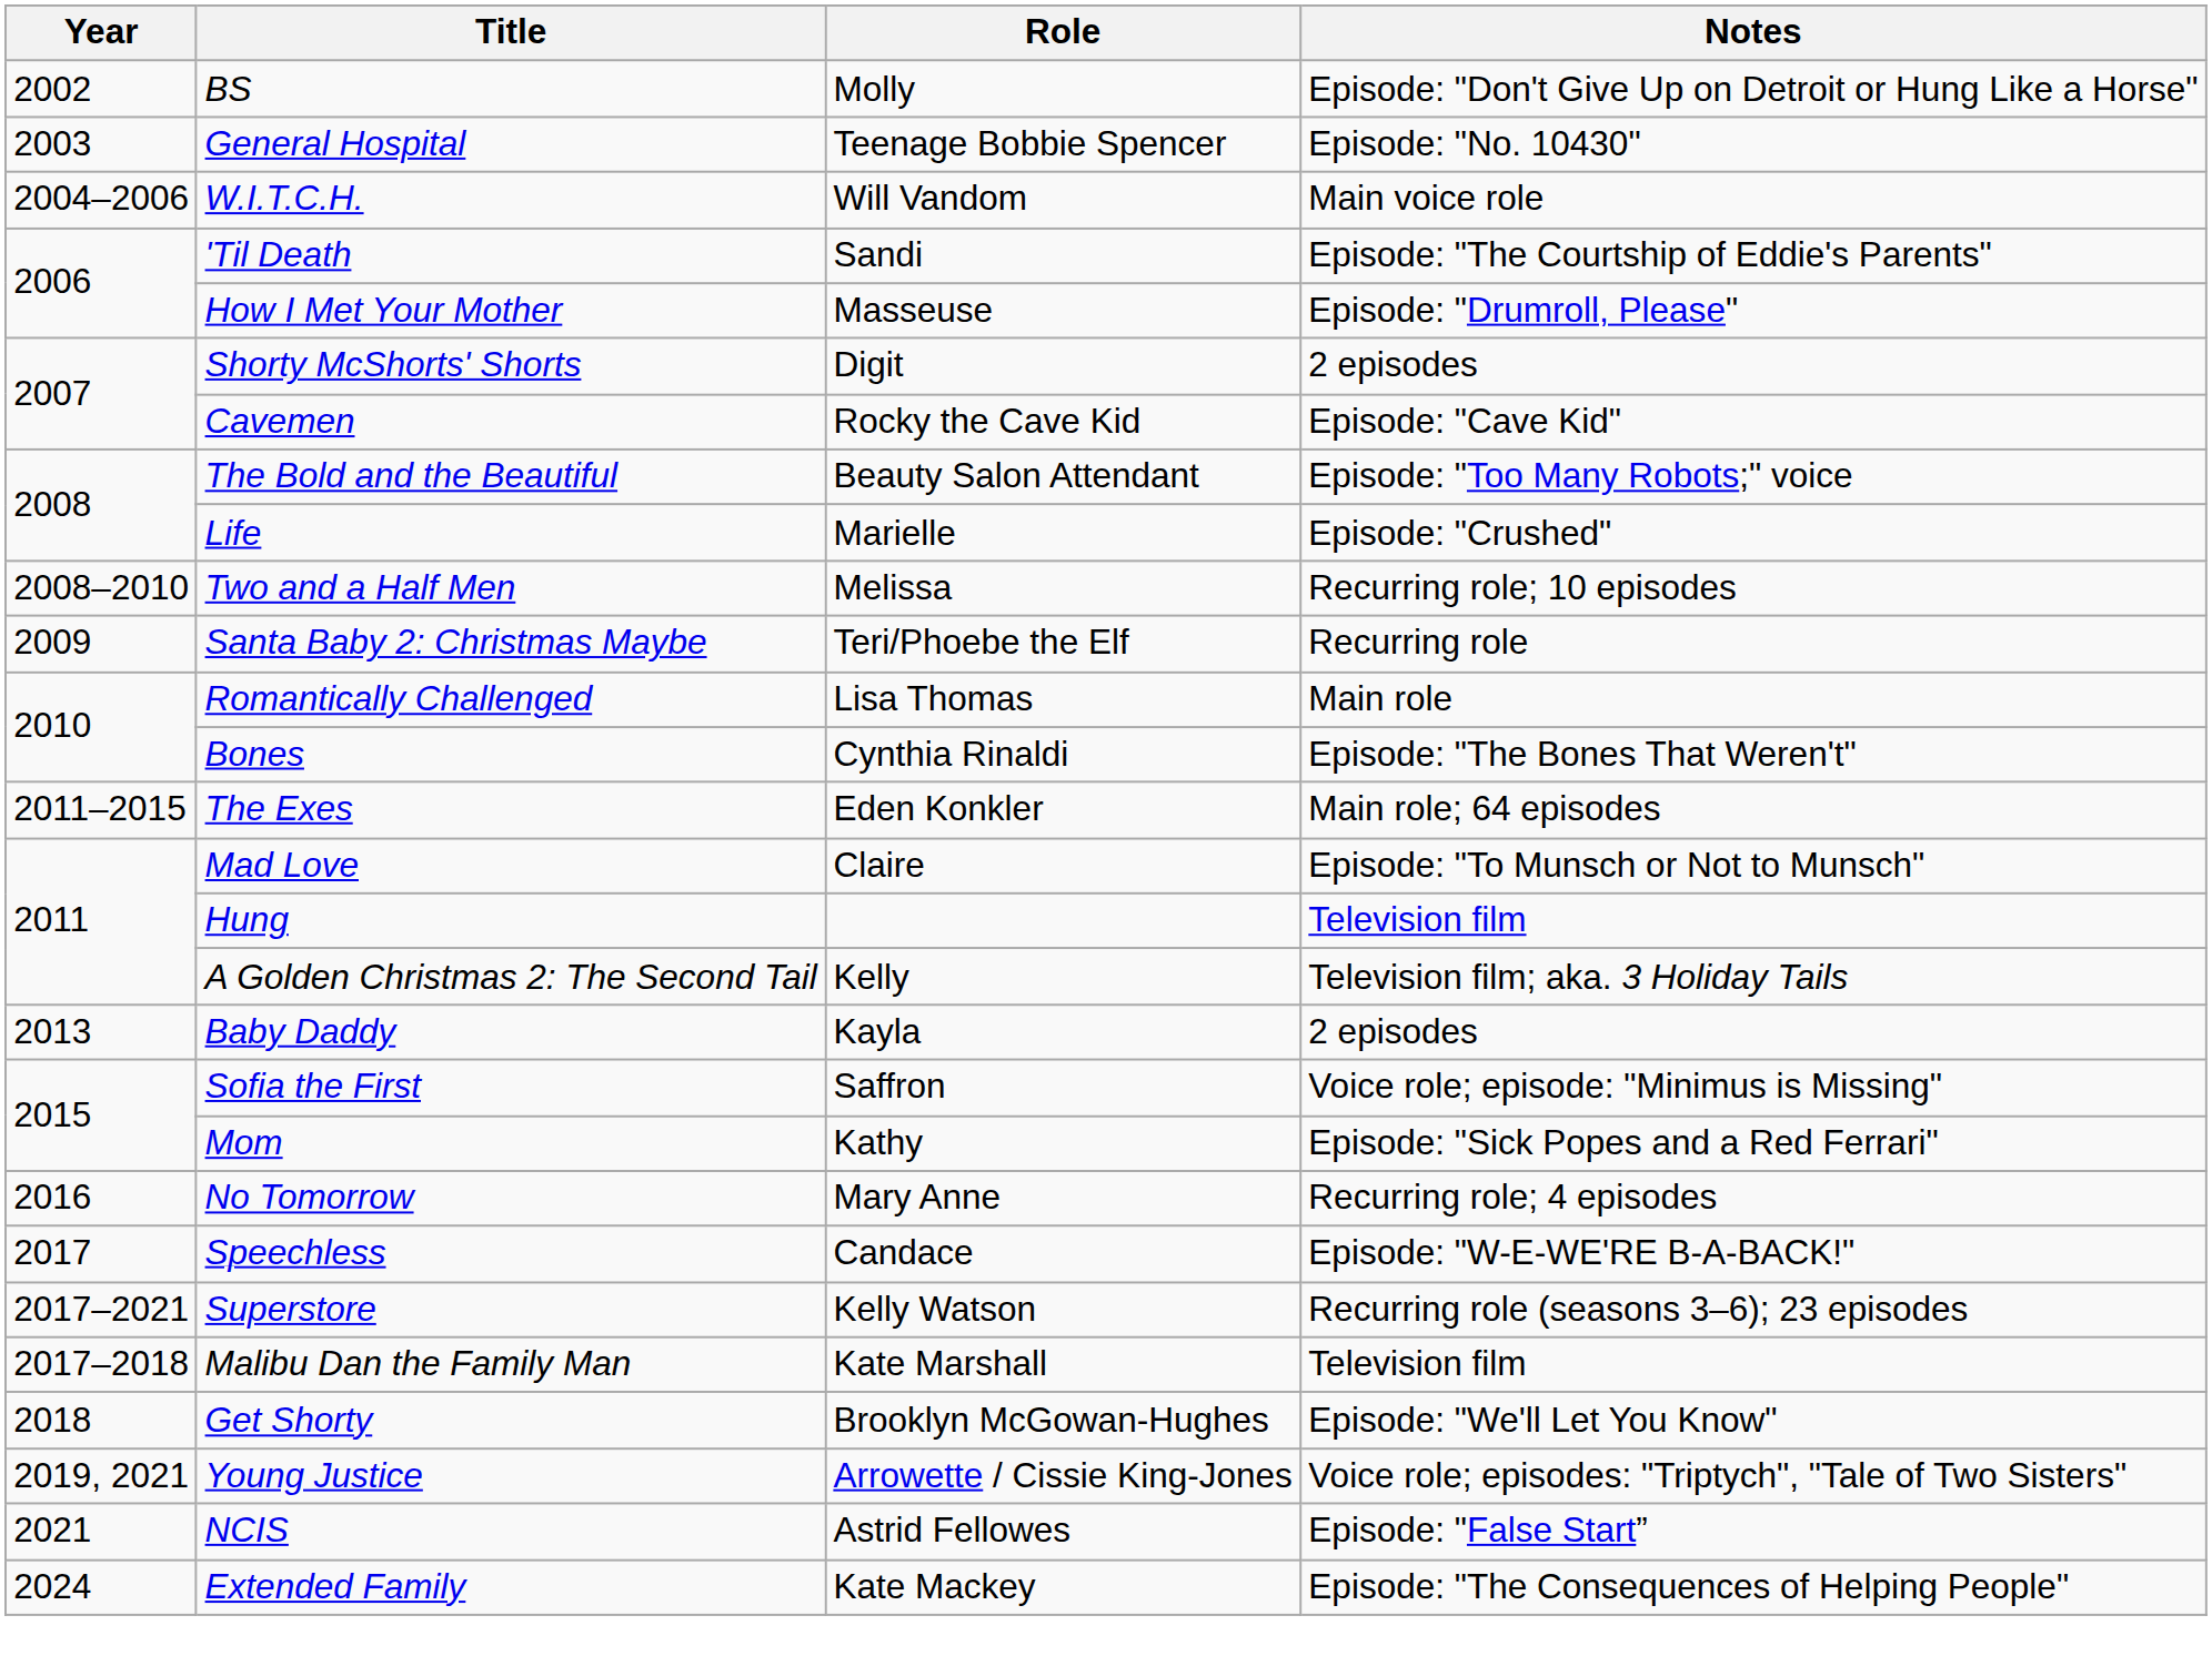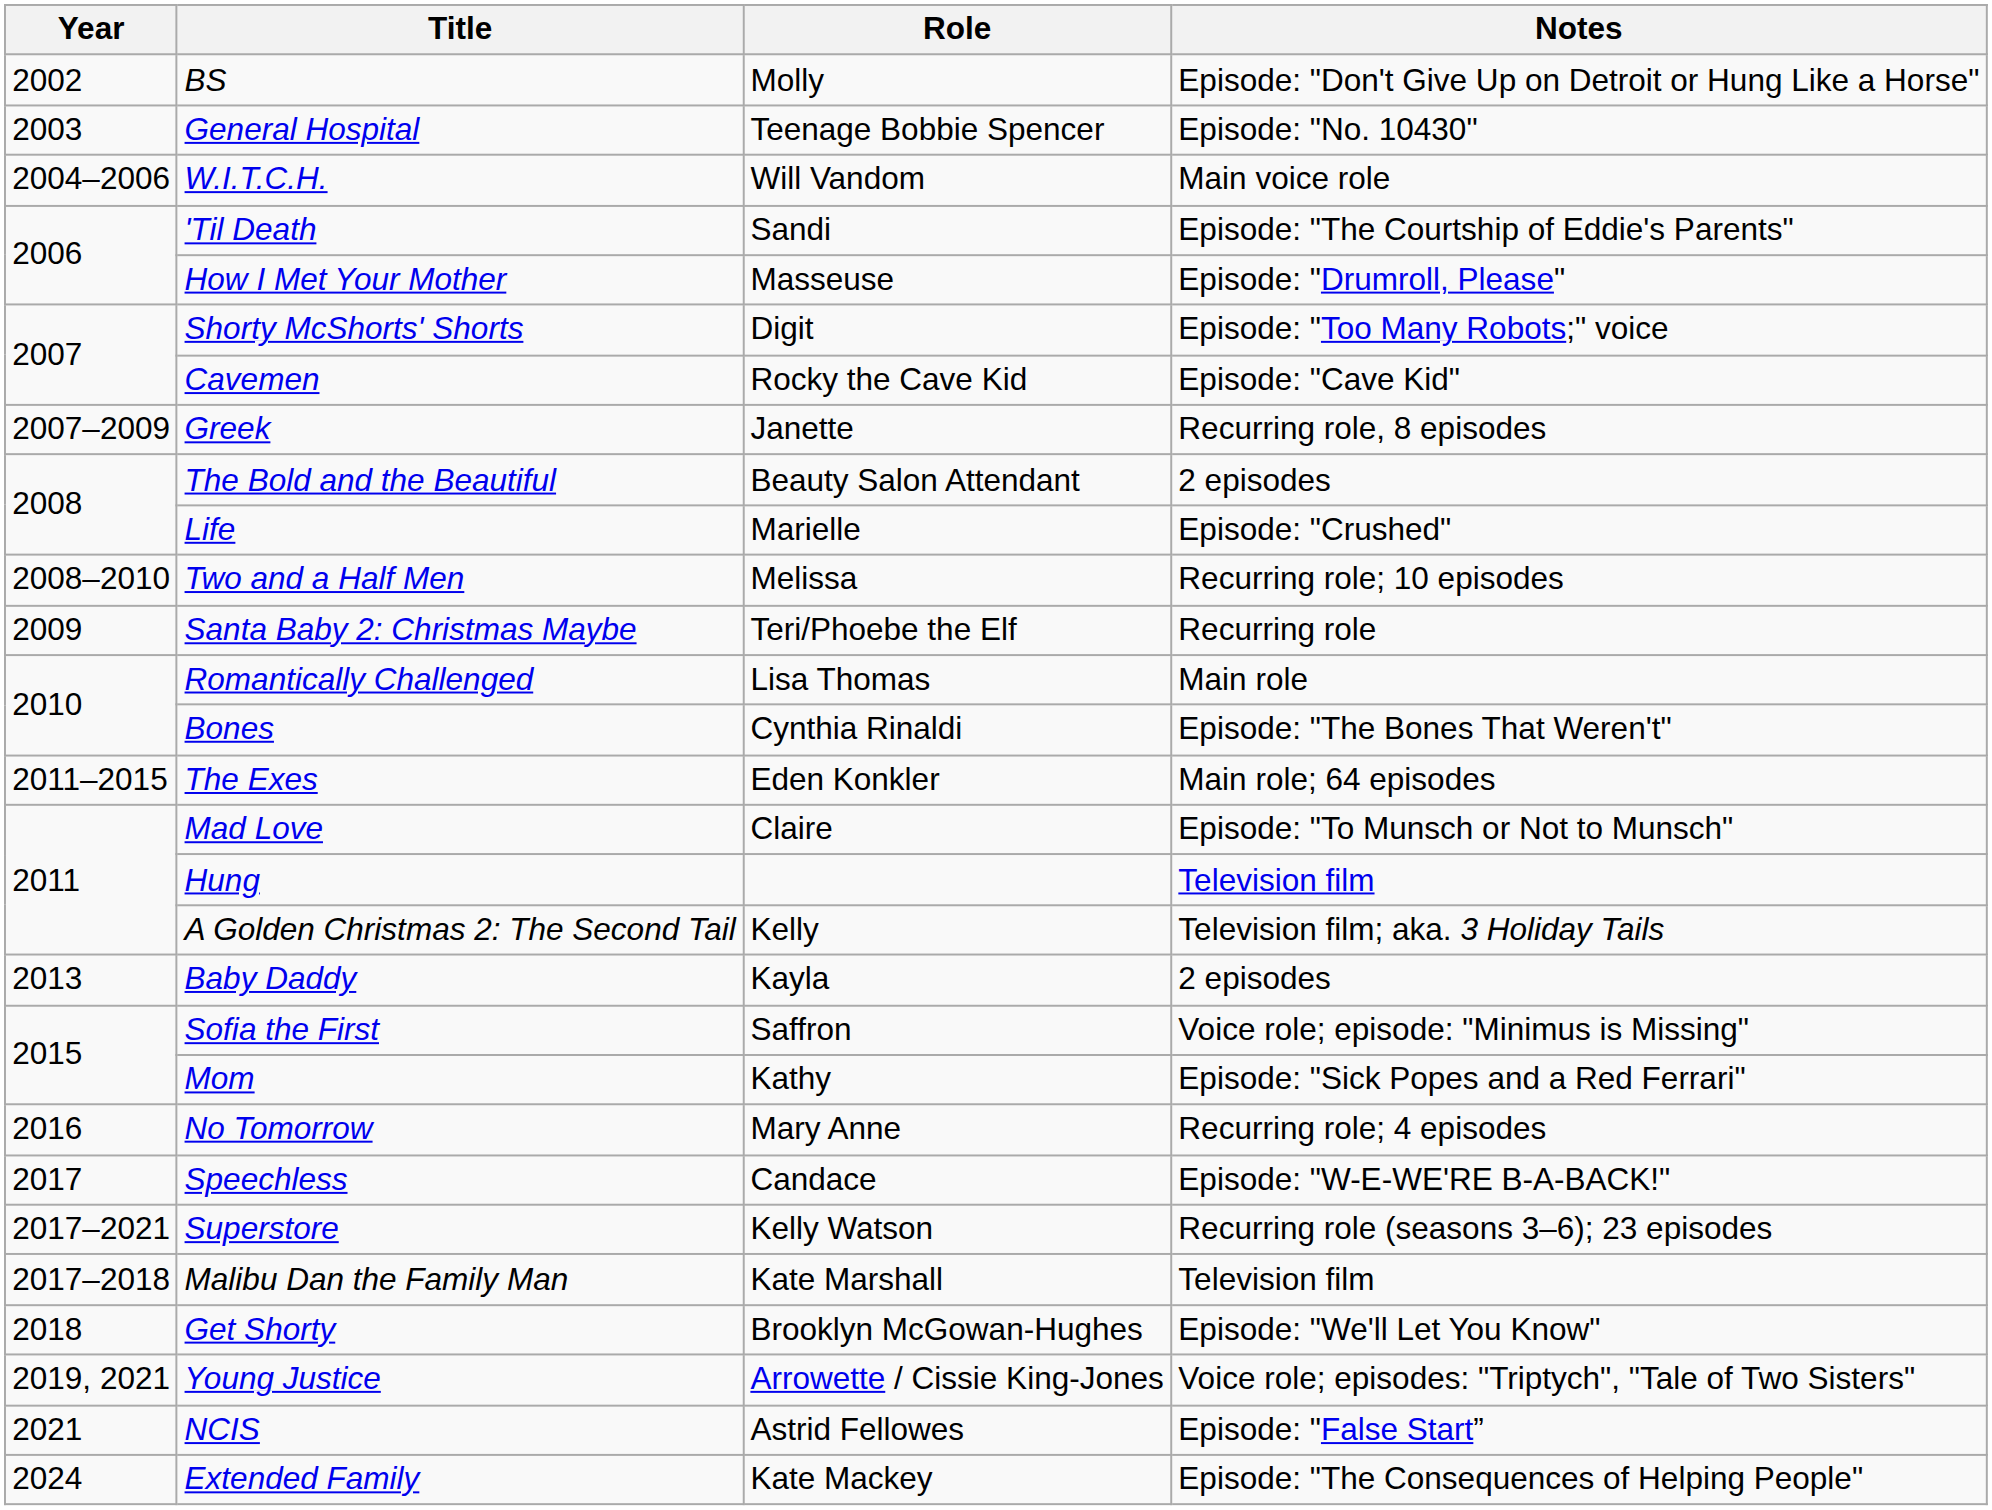Shorty McShorts' Shorts | Notes: 2 episodes -> Episode: "Too Many Robots;" voice
+ row: 2007–2009 | Greek | Janette | Recurring role, 8 episodes
The Bold and the Beautiful | Notes: Episode: "Too Many Robots;" voice -> 2 episodes
